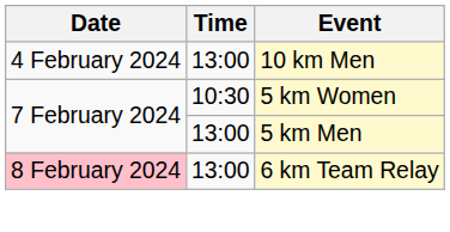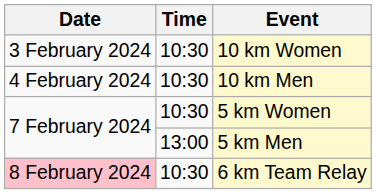+ row: 3 February 2024 | 10:30 | 10 km Women
10 km Men | Time: 13:00 -> 10:30
6 km Team Relay | Time: 13:00 -> 10:30
